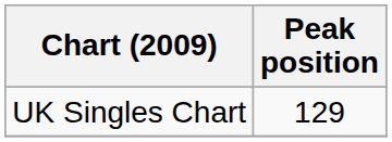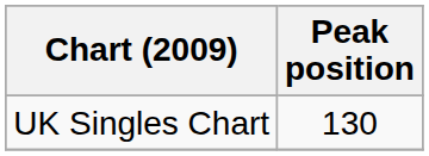UK Singles Chart | Peak position: 129 -> 130
